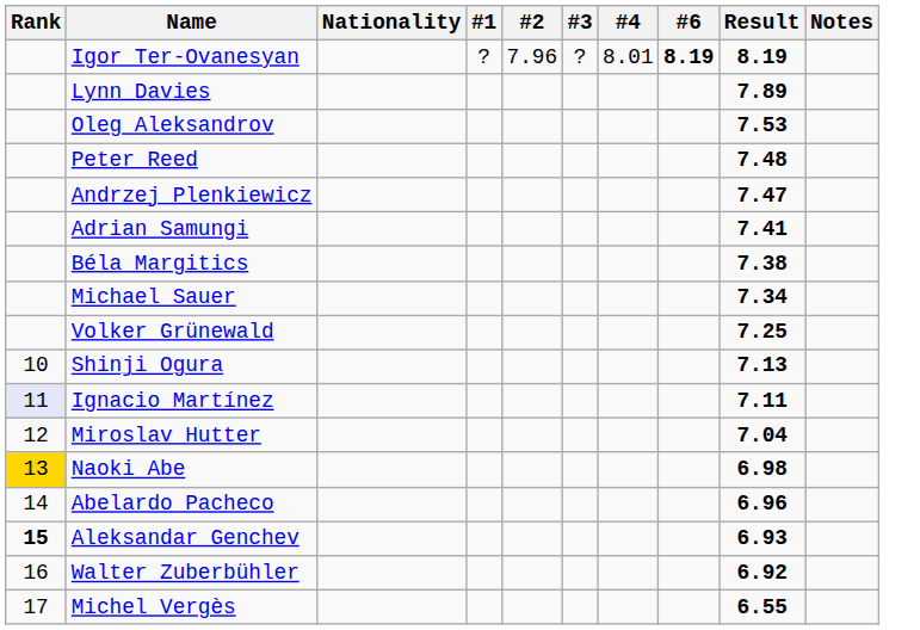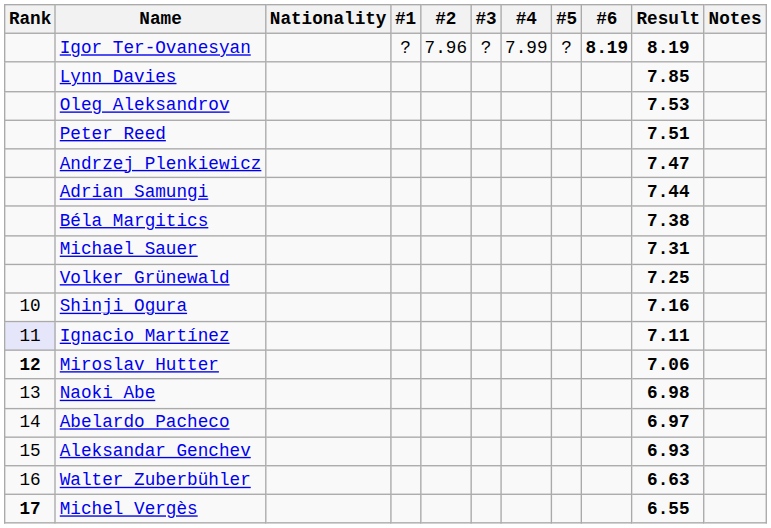+ column: #5 | ?
Igor Ter-Ovanesyan | #4: 8.01 -> 7.99
Lynn Davies | Result: 7.89 -> 7.85
Peter Reed | Result: 7.48 -> 7.51
Adrian Samungi | Result: 7.41 -> 7.44
Michael Sauer | Result: 7.34 -> 7.31
Shinji Ogura | Result: 7.13 -> 7.16
Miroslav Hutter | Rank: normal -> bold
Miroslav Hutter | Result: 7.04 -> 7.06
Naoki Abe | Rank: gold background -> no background
Abelardo Pacheco | Result: 6.96 -> 6.97
Aleksandar Genchev | Rank: bold -> normal
Walter Zuberbühler | Result: 6.92 -> 6.63
Michel Vergès | Rank: normal -> bold
